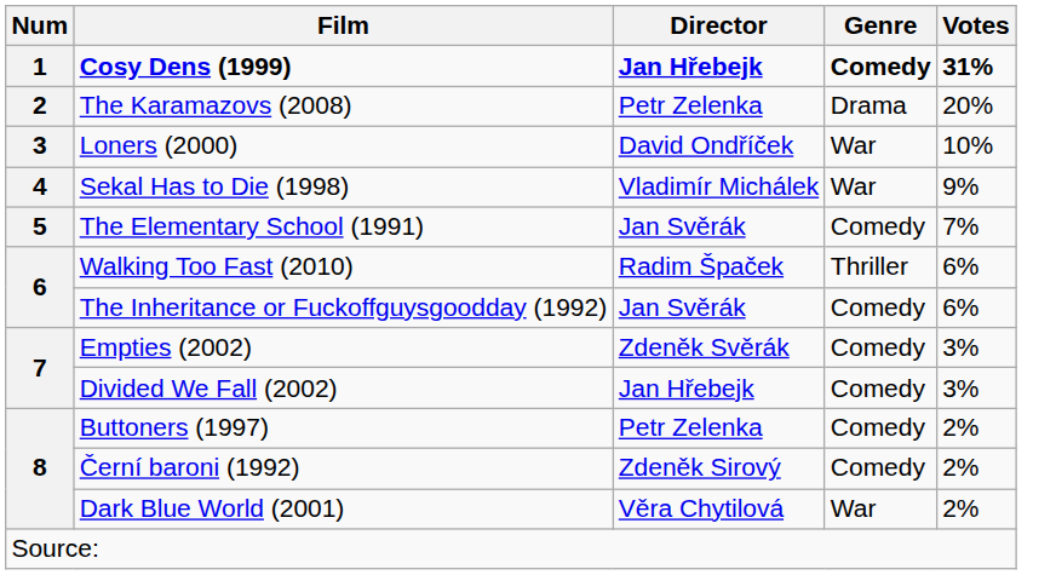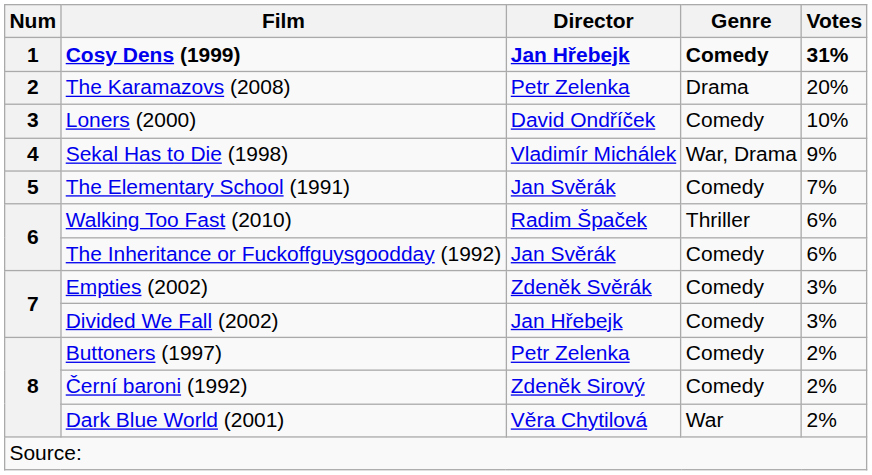Loners (2000) | Genre: War -> Comedy
Sekal Has to Die (1998) | Genre: War -> War, Drama
